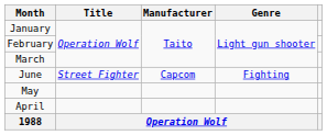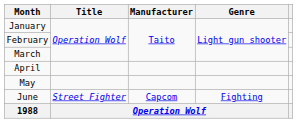rows swapped: April <-> June
